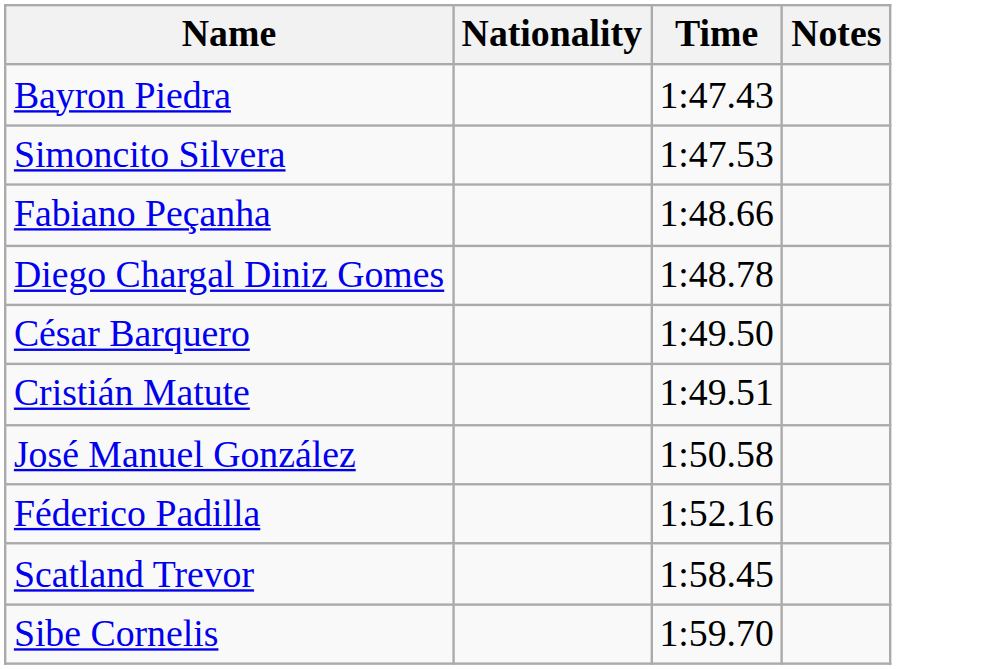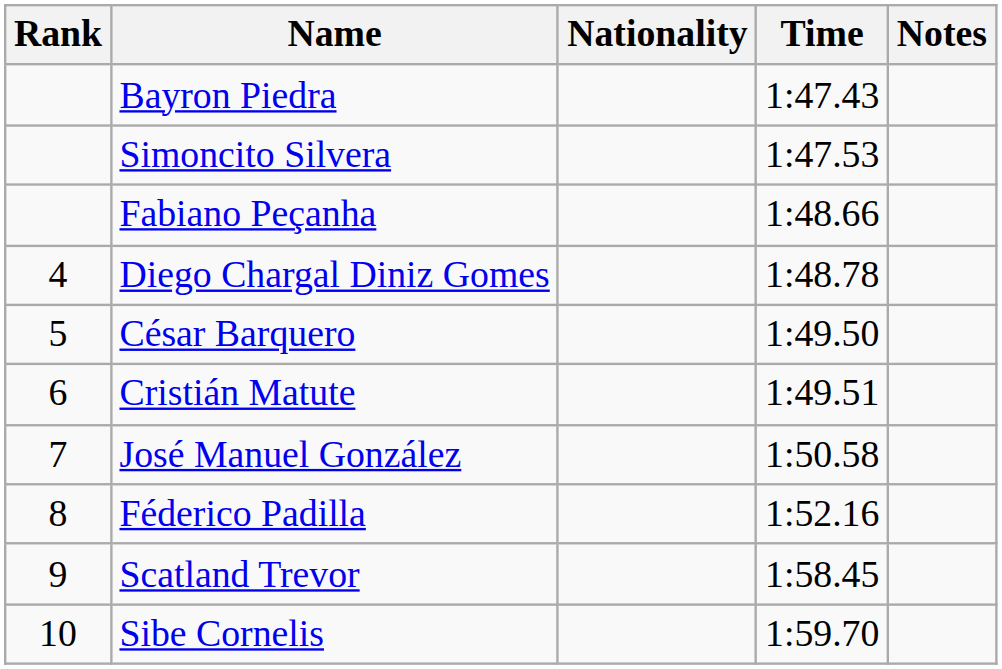+ column: Rank | 4 | 5 | 6 | 7 | 8 | 9 | 10
